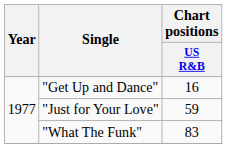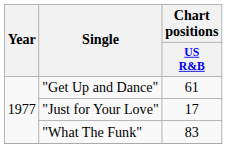"Get Up and Dance" | Chart positions / US R&B: 16 -> 61
"Just for Your Love" | Chart positions / US R&B: 59 -> 17
